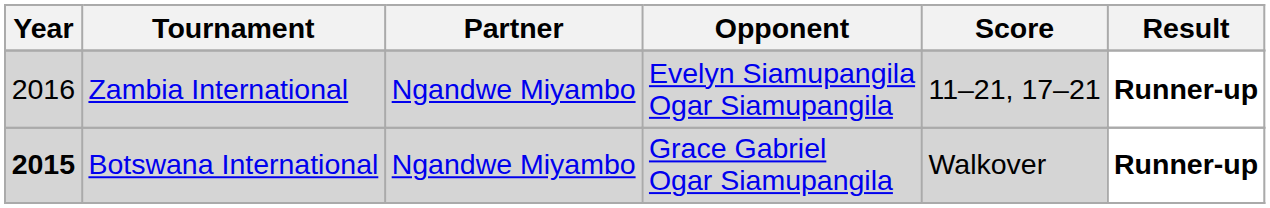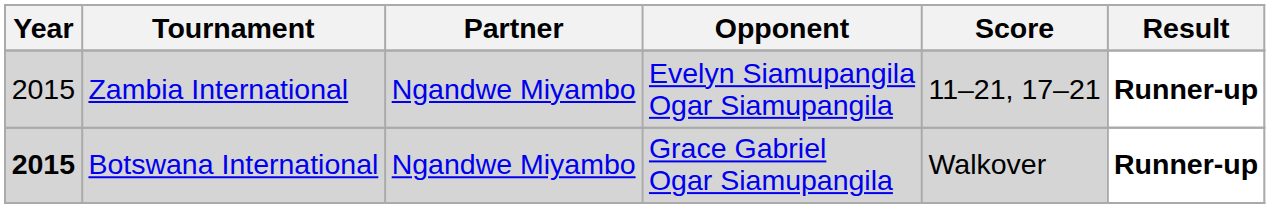Zambia International | Year: 2016 -> 2015
